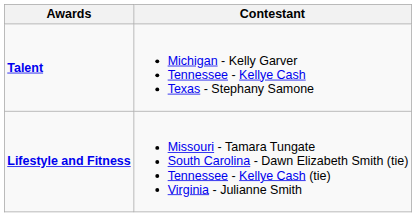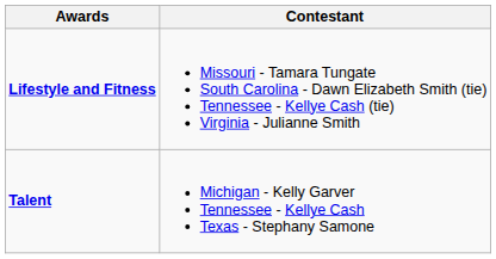rows swapped: Lifestyle and Fitness <-> Talent
